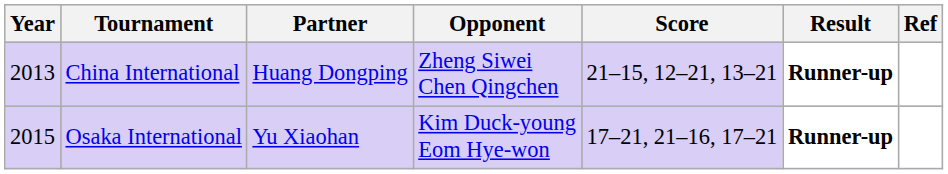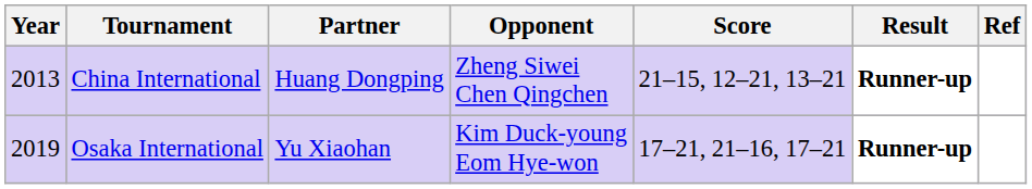Osaka International | Year: 2015 -> 2019
